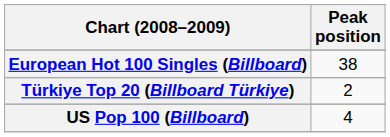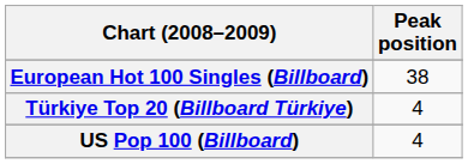Türkiye Top 20 (Billboard Türkiye) | Peak position: 2 -> 4
